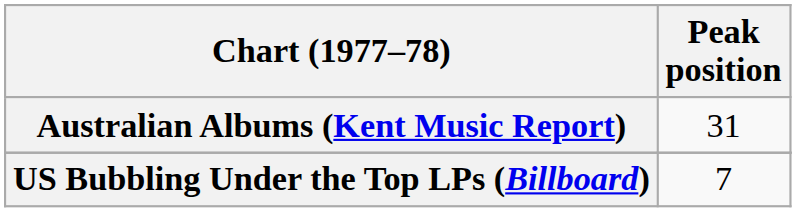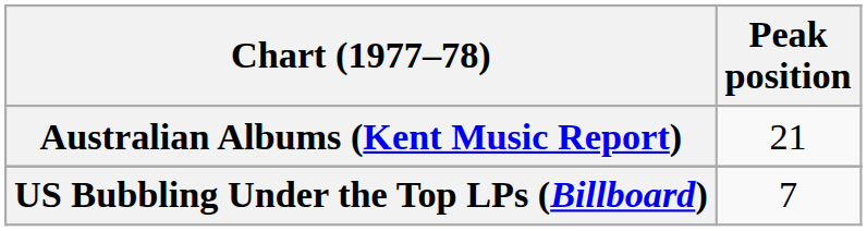Australian Albums (Kent Music Report) | Peak position: 31 -> 21
